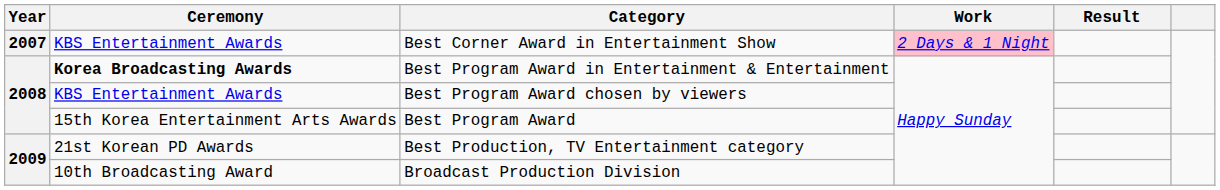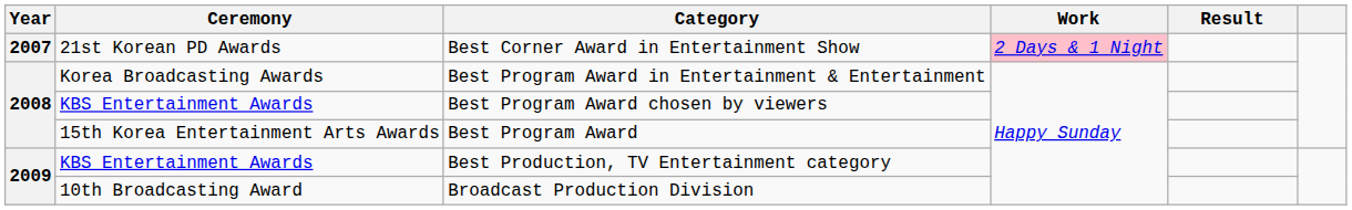Best Corner Award in Entertainment Show | Ceremony: KBS Entertainment Awards -> 21st Korean PD Awards
Best Program Award in Entertainment & Entertainment | Ceremony: bold -> normal
Best Production, TV Entertainment category | Ceremony: 21st Korean PD Awards -> KBS Entertainment Awards
